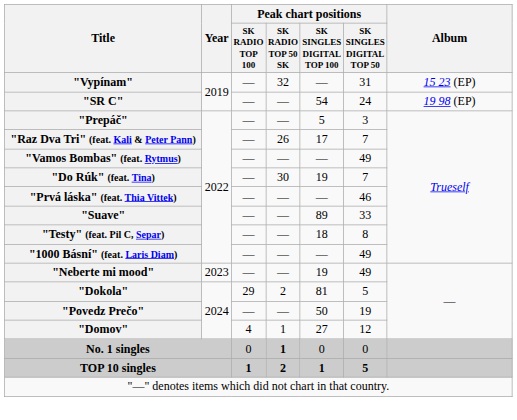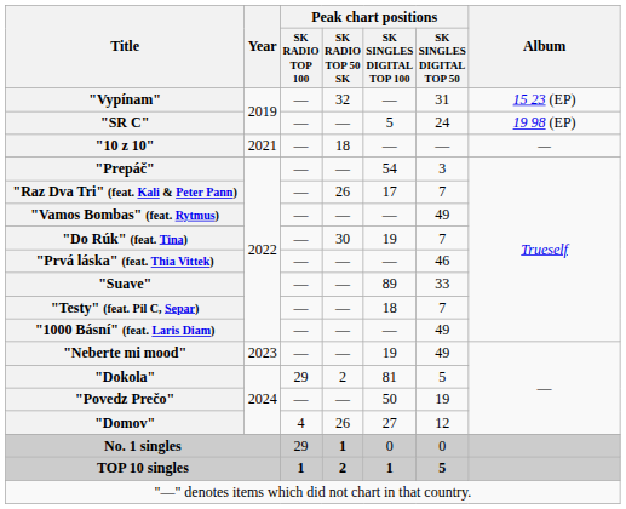"SR C" | Peak chart positions / SK SINGLES DIGITAL TOP 100: 54 -> 5
+ row: "10 z 10" | 2021 | — | 18 | — | — | —
"Prepáč" | Peak chart positions / SK SINGLES DIGITAL TOP 100: 5 -> 54
"Testy" (feat. Pil C, Separ) | Peak chart positions / SK SINGLES DIGITAL TOP 50: 8 -> 7
"Domov" | Peak chart positions / SK RADIO TOP 50 SK: 1 -> 26
No. 1 singles | Peak chart positions / SK RADIO TOP 100: 0 -> 29
